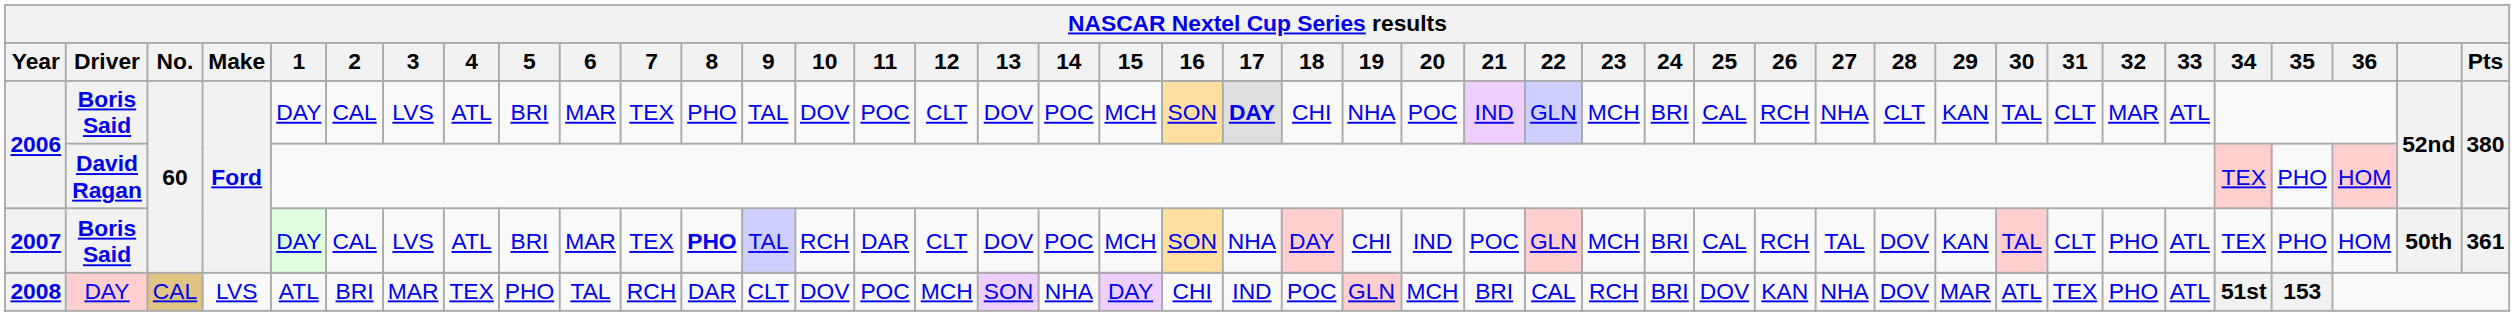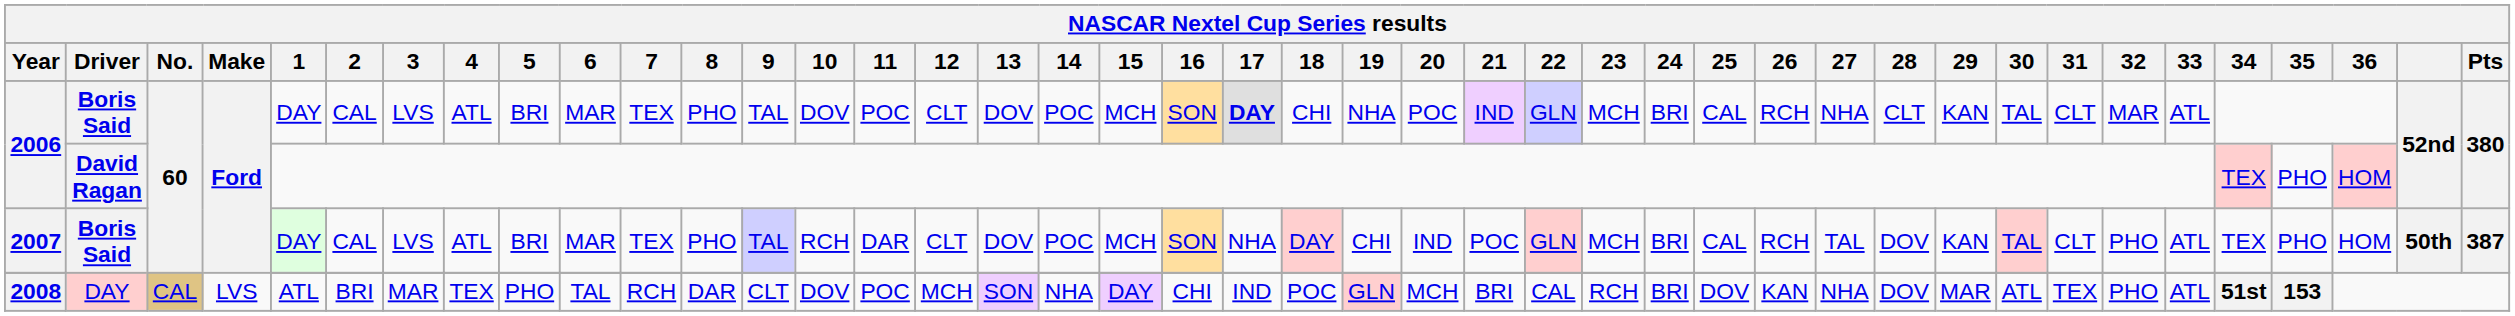2007 | 8: bold -> normal
2007 | Pts: 361 -> 387
